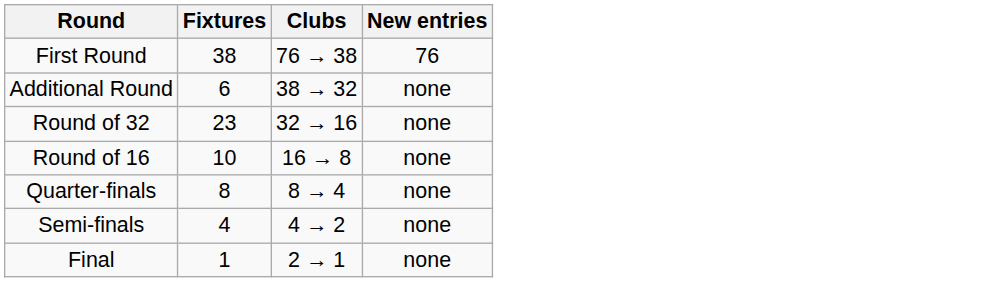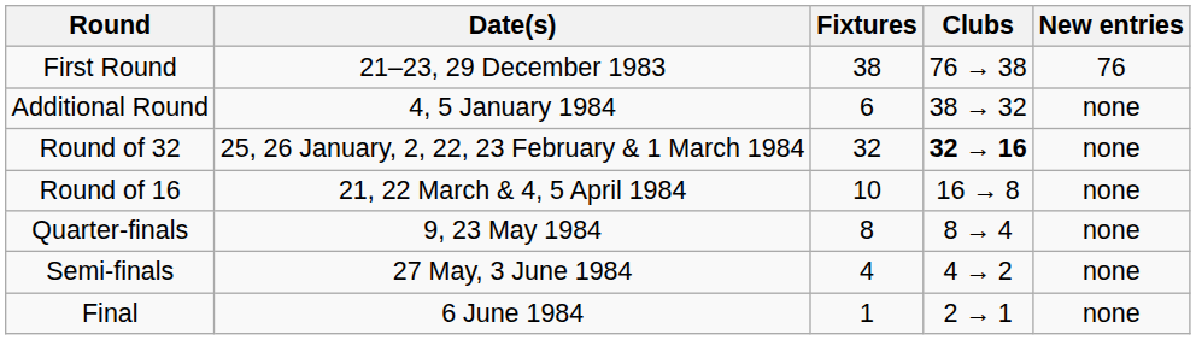+ column: Date(s) | 21–23, 29 December 1983 | 4, 5 January 1984 | 25, 26 January, 2, 22, 23 February & 1 March 1984 | 21, 22 March & 4, 5 April 1984 | 9, 23 May 1984 | 27 May, 3 June 1984 | 6 June 1984
Round of 32 | Fixtures: 23 -> 32
Round of 32 | Clubs: normal -> bold
